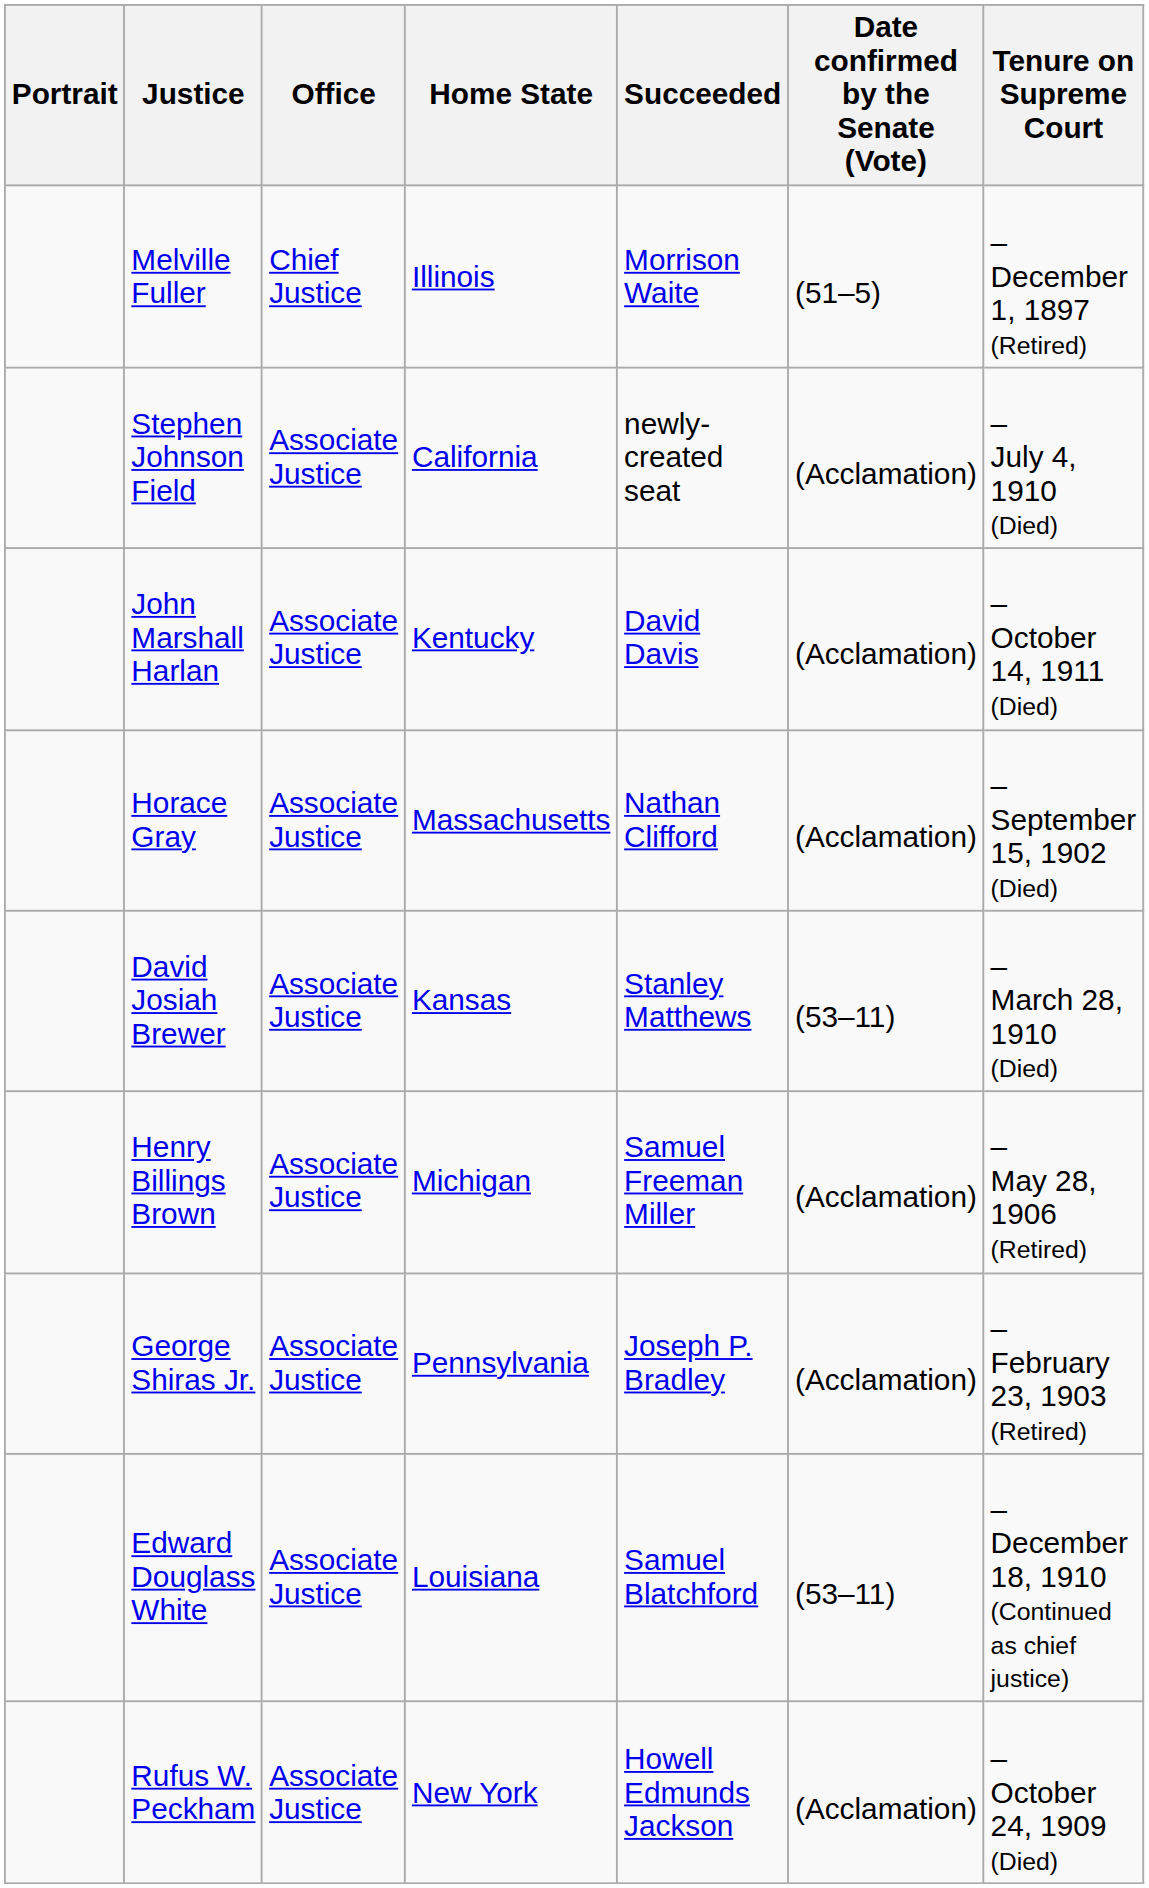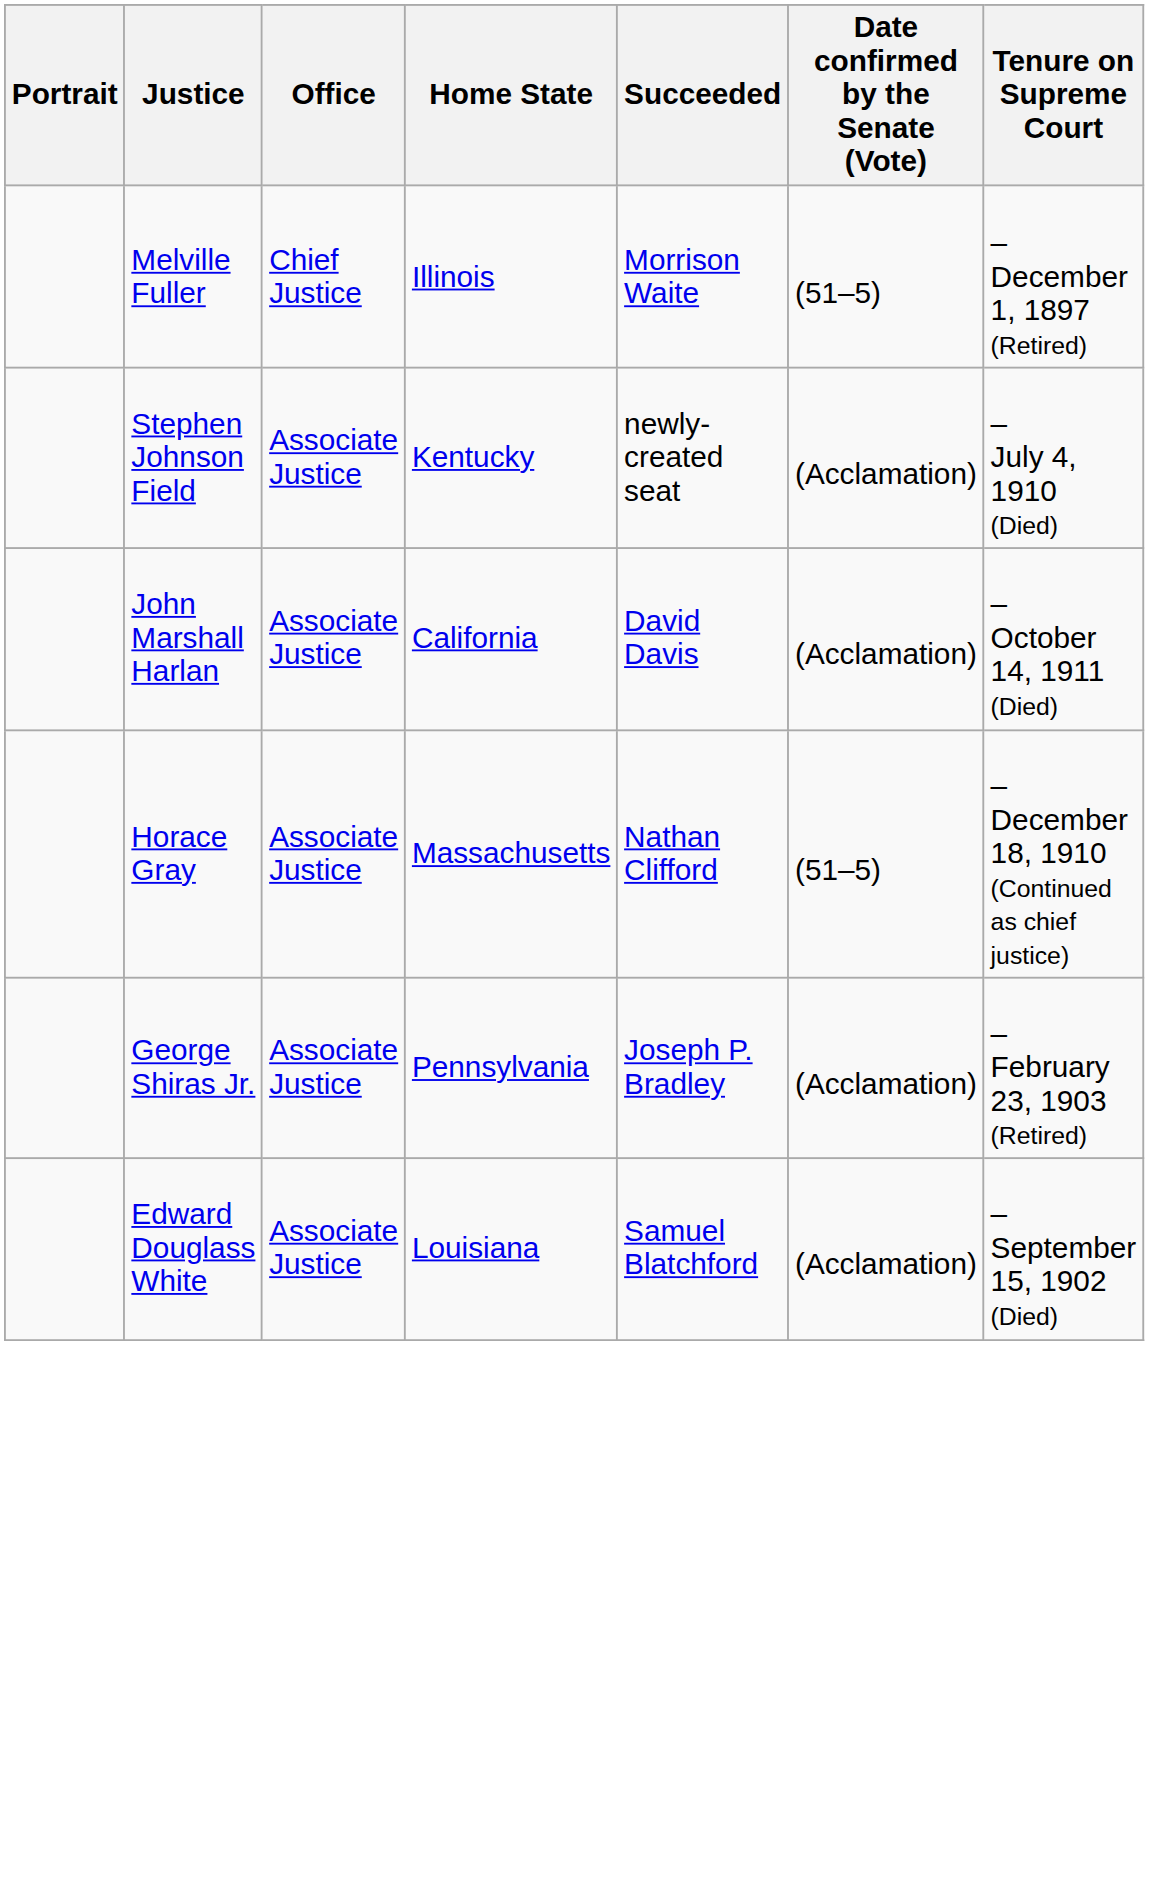Stephen Johnson Field | Home State: California -> Kentucky
John Marshall Harlan | Home State: Kentucky -> California
Horace Gray | Date confirmed by the Senate (Vote): (Acclamation) -> (51–5)
Horace Gray | Tenure on Supreme Court: – September 15, 1902 (Died) -> – December 18, 1910 (Continued as chief justice)
- row: David Josiah Brewer | Associate Justice | Kansas | Stanley Matthews | (53–11) | – March 28, 1910 (Died)
- row: Henry Billings Brown | Associate Justice | Michigan | Samuel Freeman Miller | (Acclamation) | – May 28, 1906 (Retired)
Edward Douglass White | Date confirmed by the Senate (Vote): (53–11) -> (Acclamation)
Edward Douglass White | Tenure on Supreme Court: – December 18, 1910 (Continued as chief justice) -> – September 15, 1902 (Died)
- row: Rufus W. Peckham | Associate Justice | New York | Howell Edmunds Jackson | (Acclamation) | – October 24, 1909 (Died)
